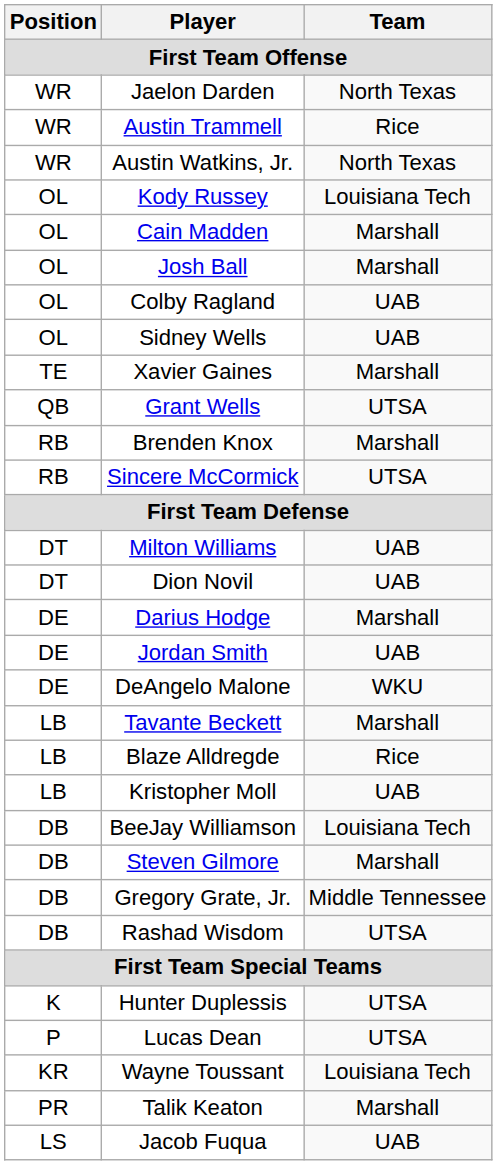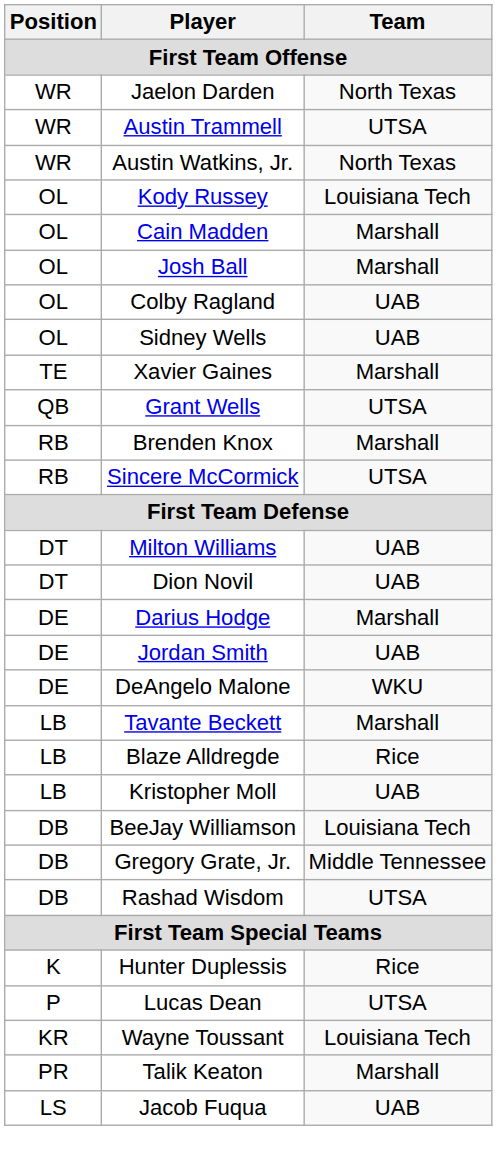Austin Trammell | Team: Rice -> UTSA
- row: DB | Steven Gilmore | Marshall
Hunter Duplessis | Team: UTSA -> Rice
